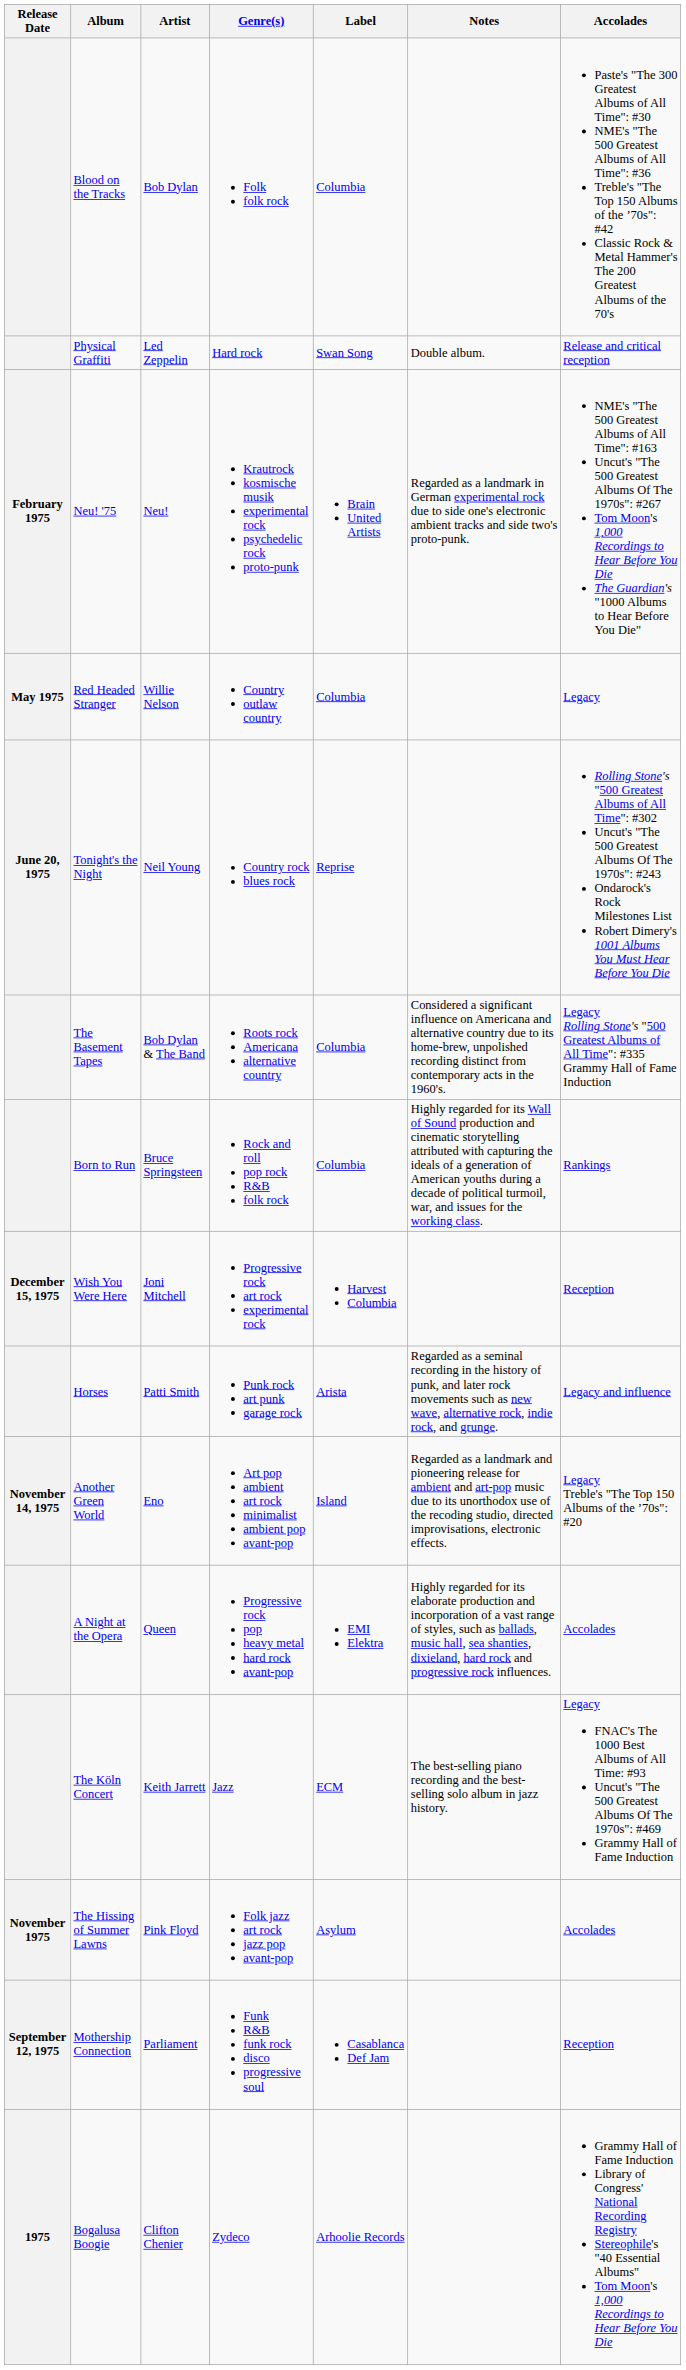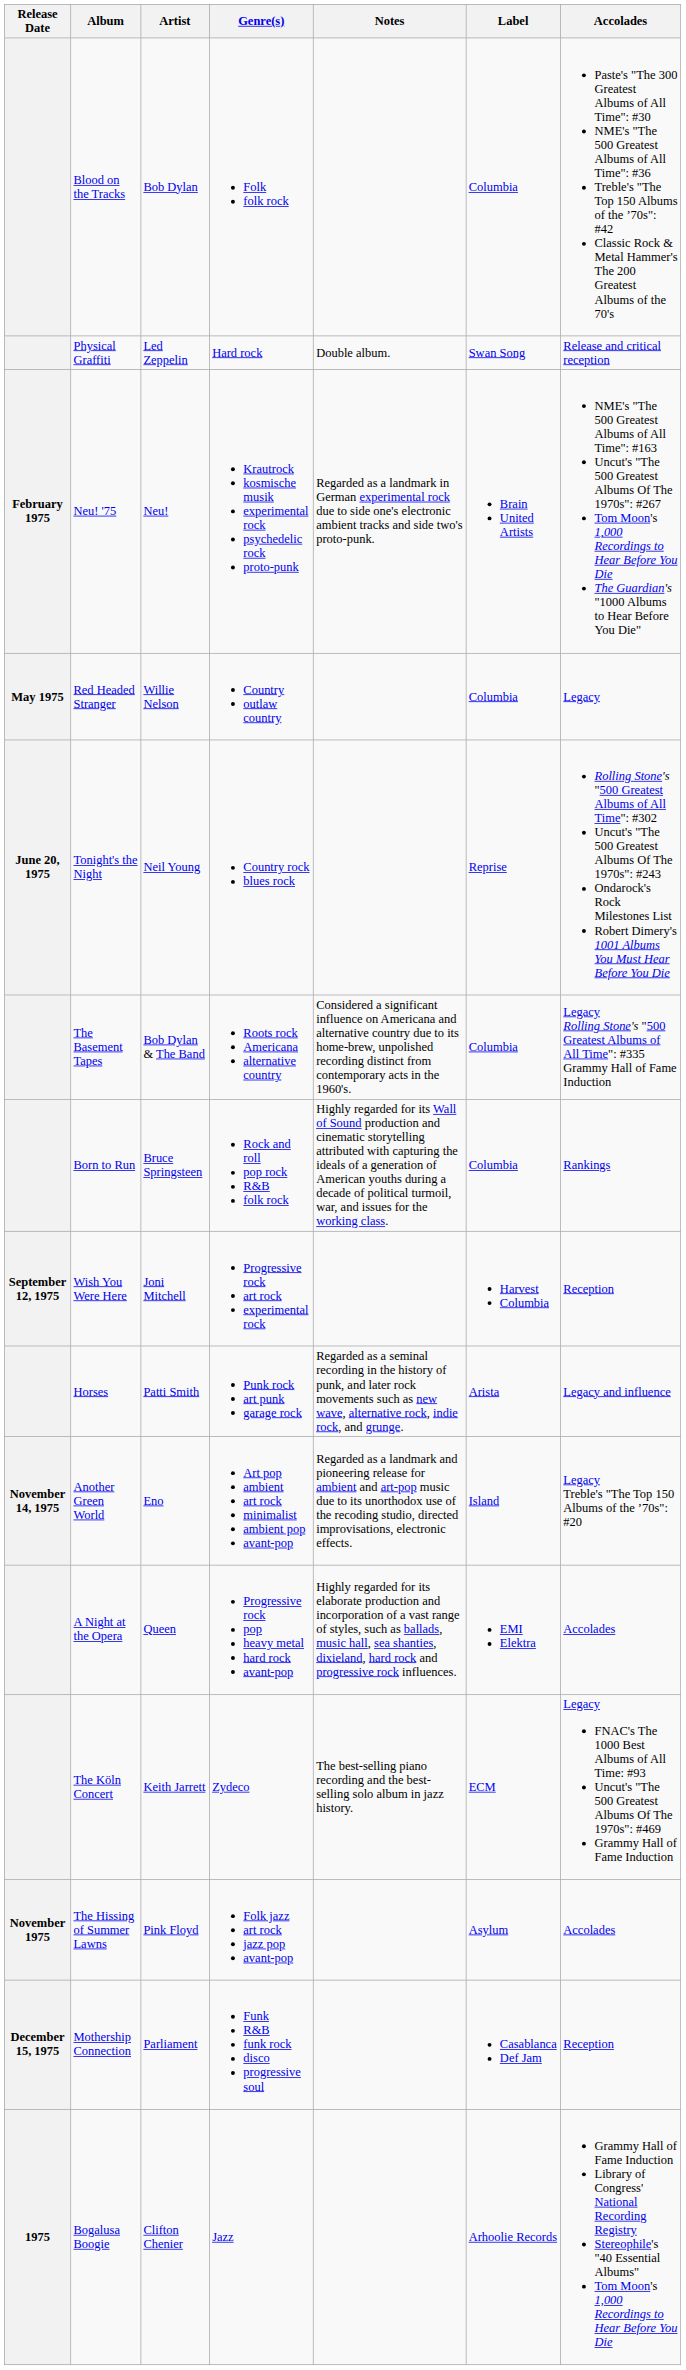columns swapped: Label <-> Notes
Wish You Were Here | Release Date: December 15, 1975 -> September 12, 1975
The Köln Concert | Genre(s): Jazz -> Zydeco
Mothership Connection | Release Date: September 12, 1975 -> December 15, 1975
Bogalusa Boogie | Genre(s): Zydeco -> Jazz
